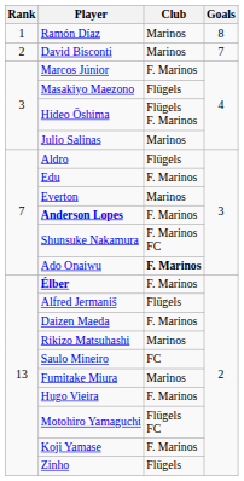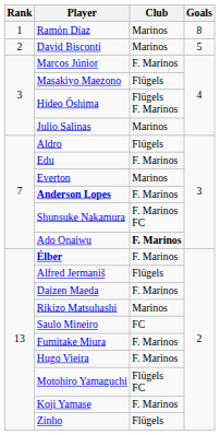David Bisconti | Goals: 7 -> 5
Fumitake Miura | Club: Marinos -> F. Marinos
